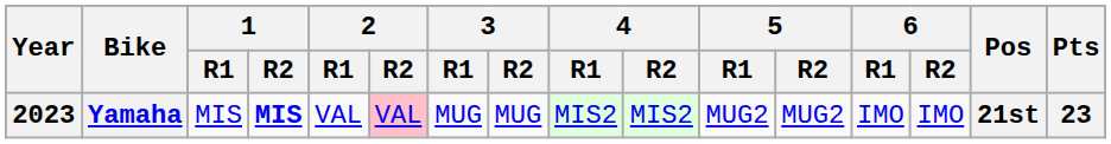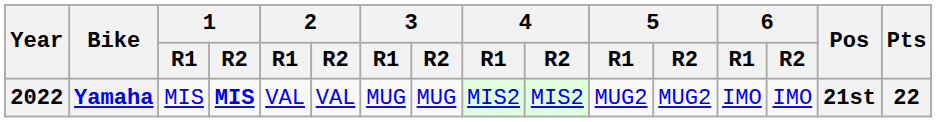Yamaha | Year: 2023 -> 2022
Yamaha | 2 / R2: pink background -> no background
Yamaha | Pts: 23 -> 22
